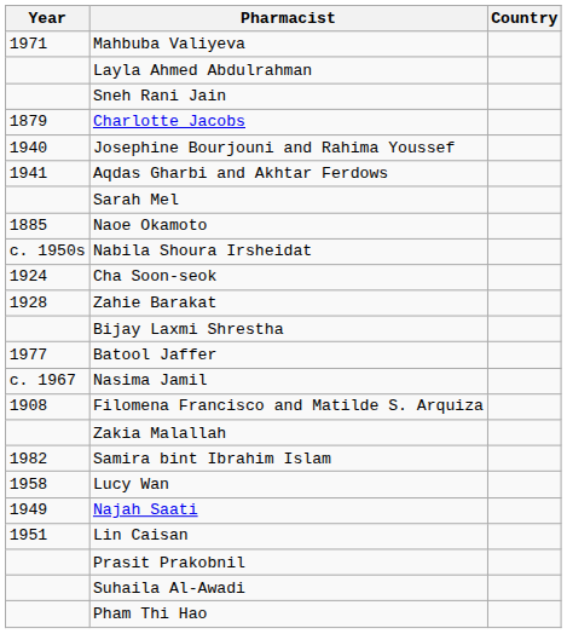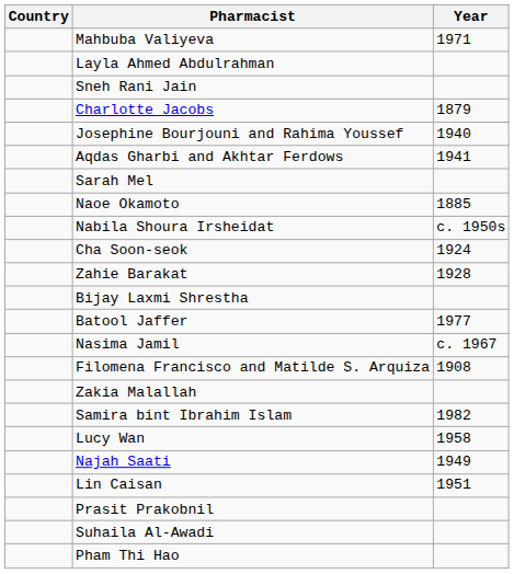columns swapped: Country <-> Year
